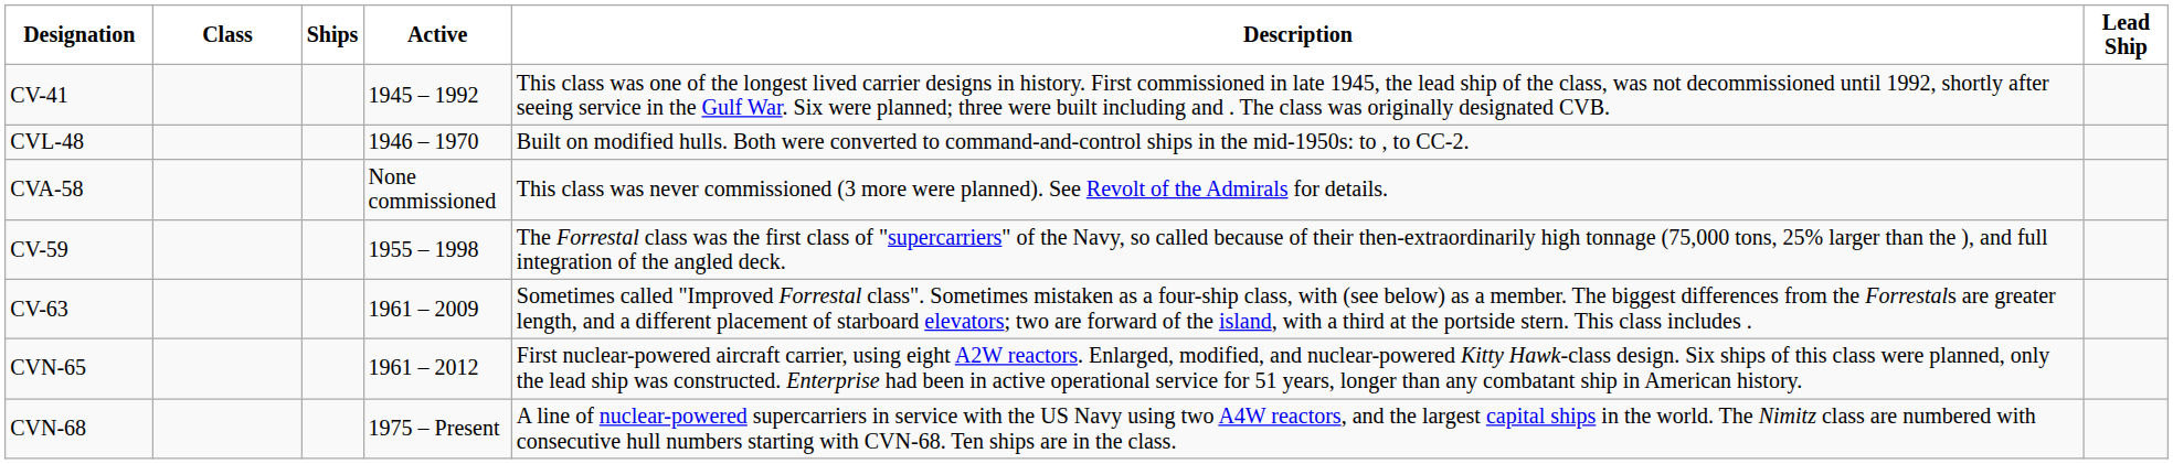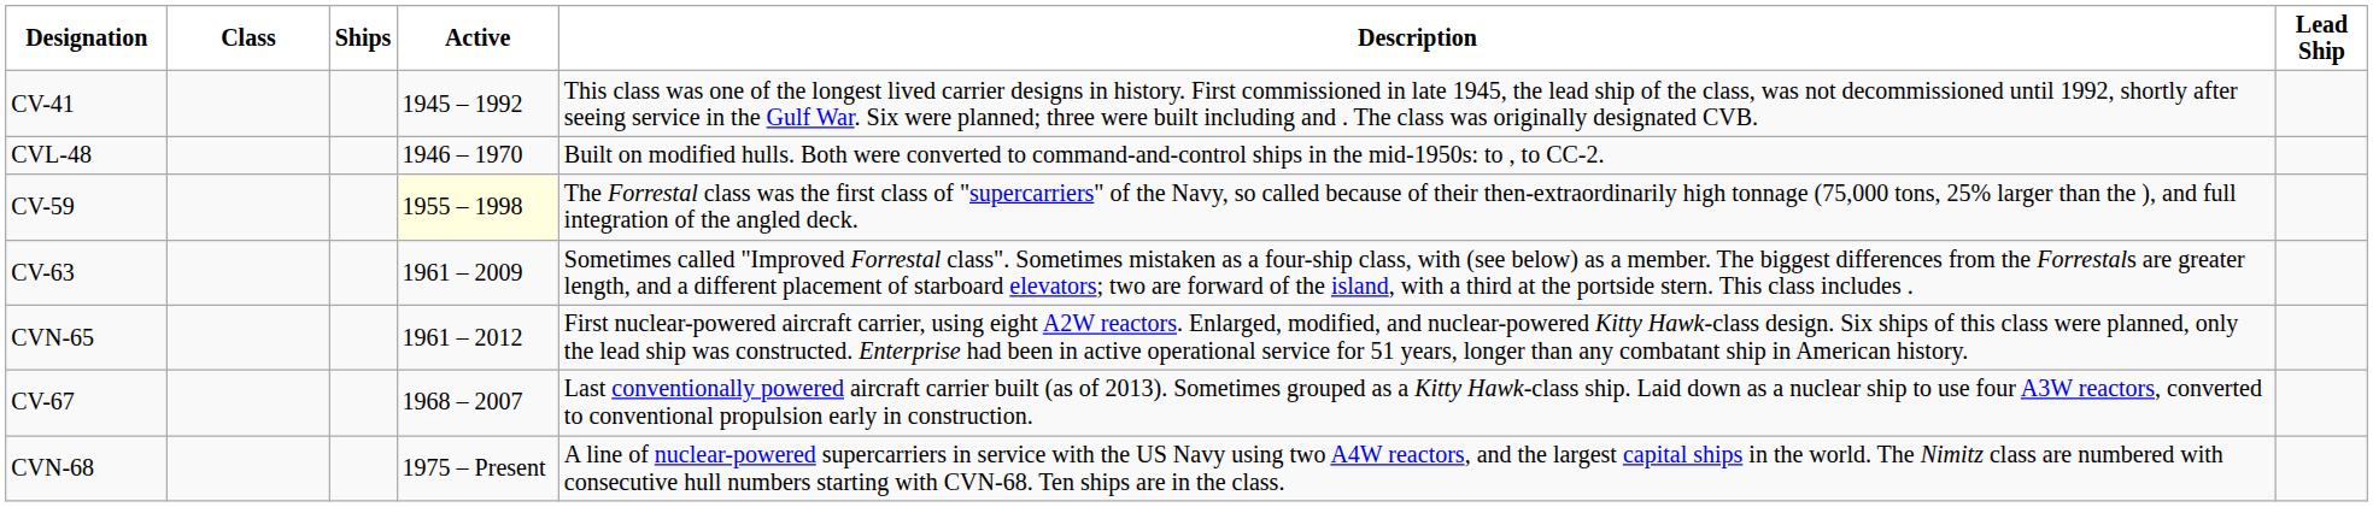- row: CVA-58 | None commissioned | This class was never commissioned (3 more were planned). See Revolt of the Admirals for details.
CV-59 | Active: no background -> lightyellow background
+ row: CV-67 | 1968 – 2007 | Last conventionally powered aircraft carrier built (as of 2013). Sometimes grouped as a Kitty Hawk-class ship. Laid down as a nuclear ship to use four A3W reactors, converted to conventional propulsion early in construction.
